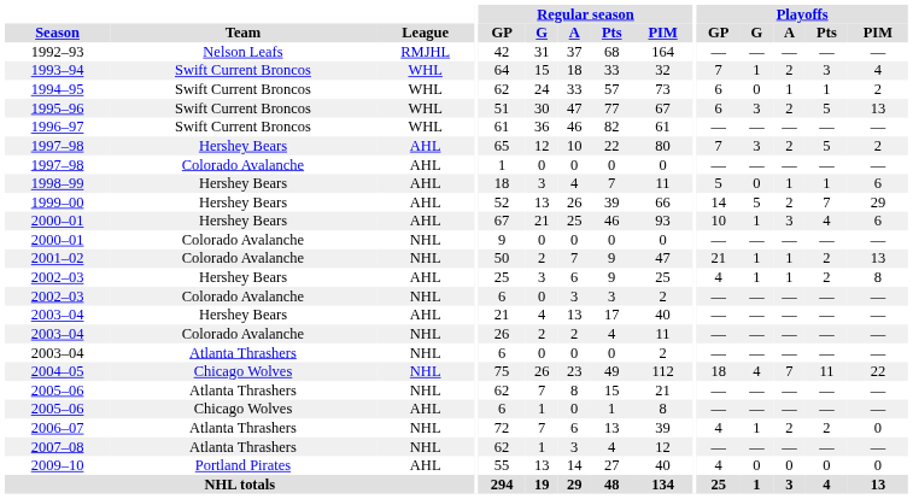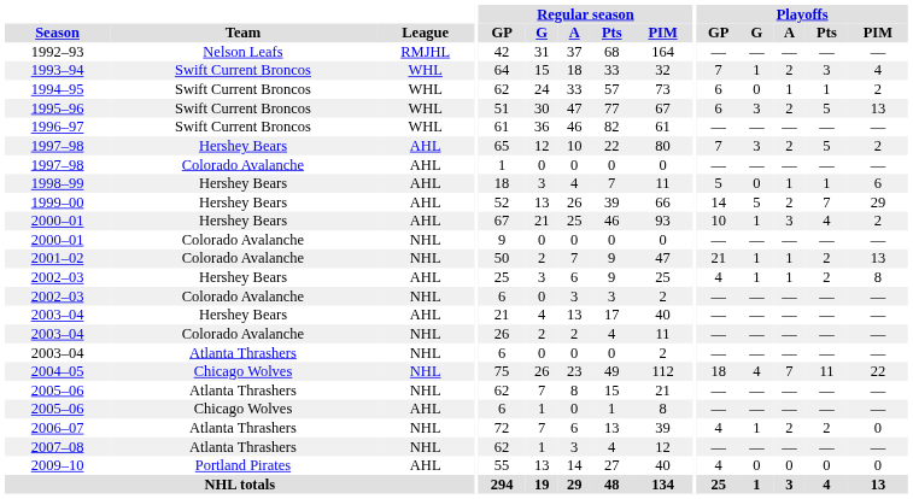2000–01 / Hershey Bears | Playoffs / PIM: 6 -> 2
